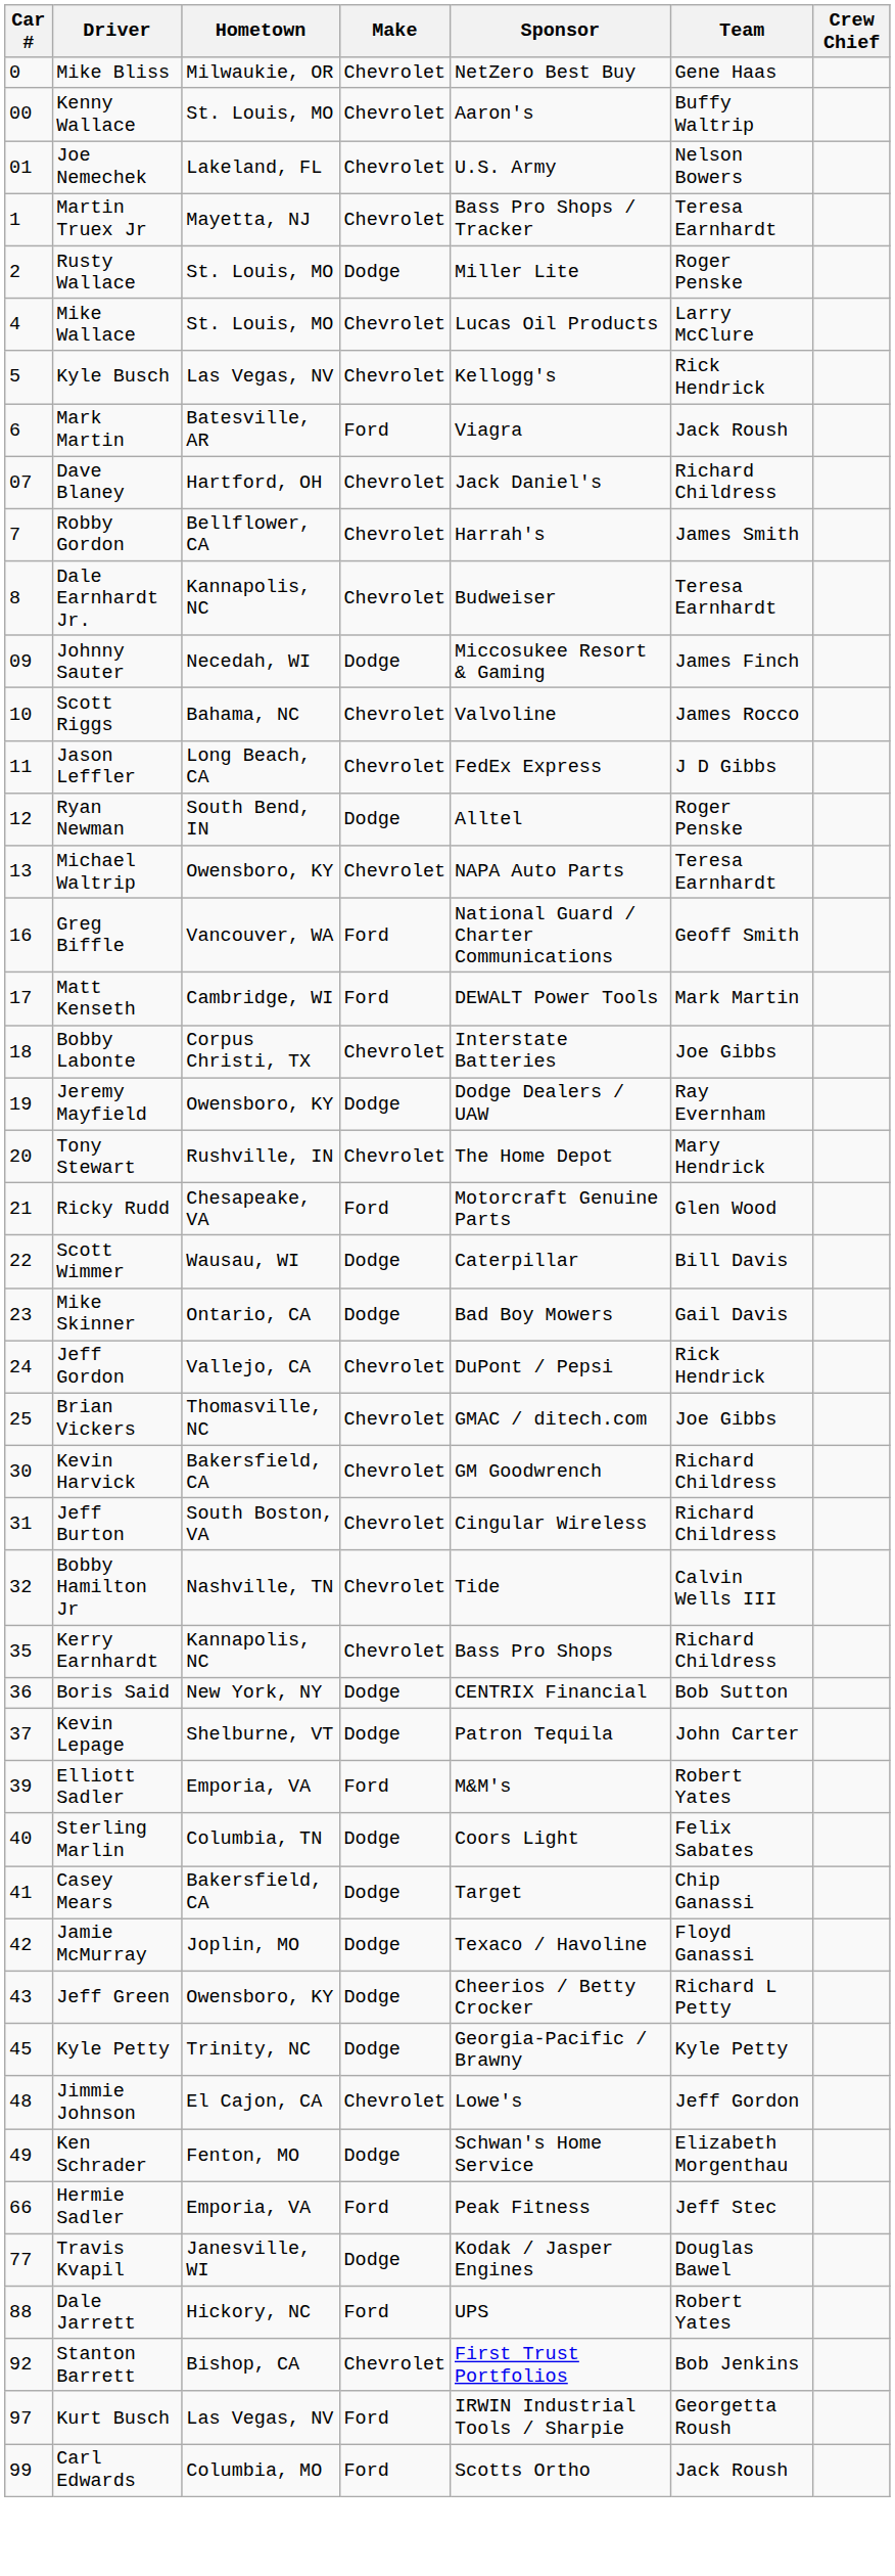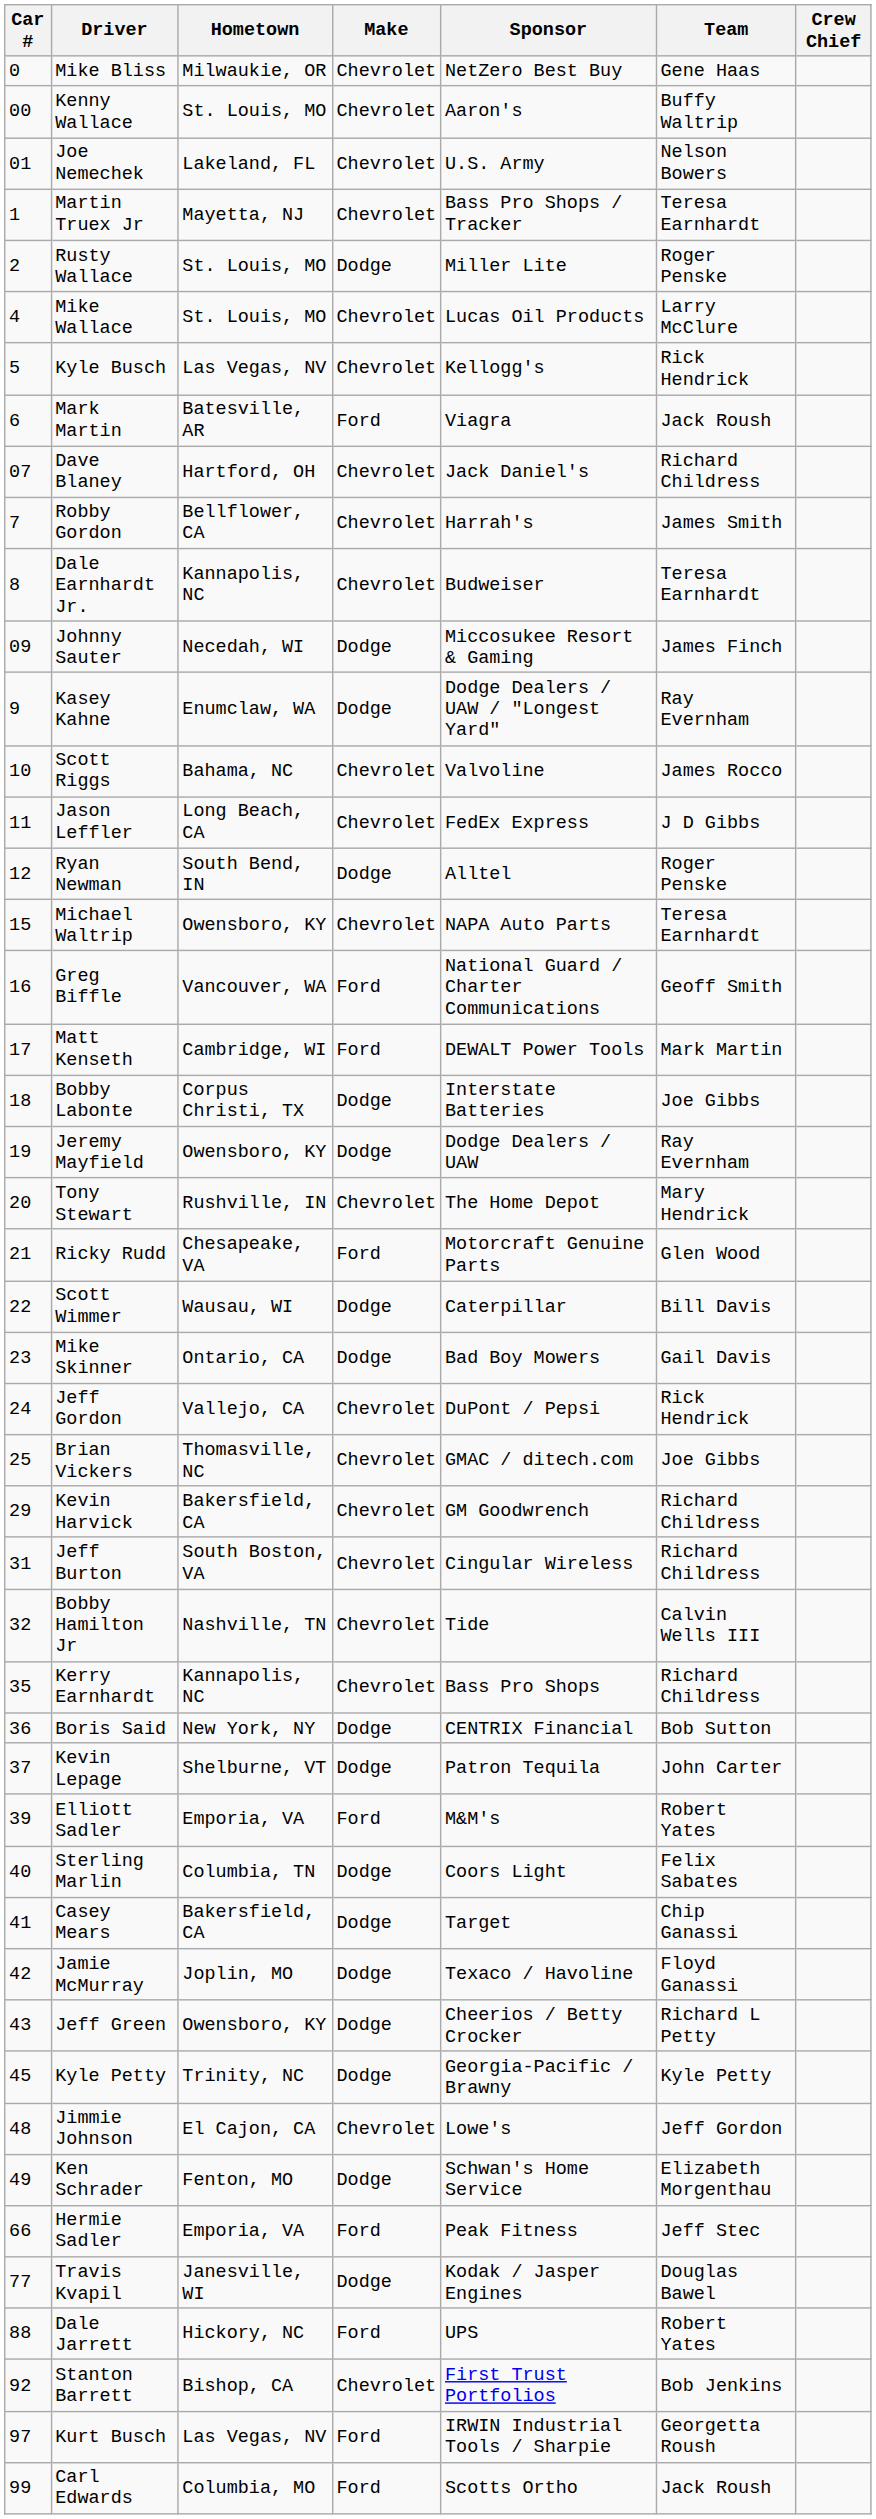+ row: 9 | Kasey Kahne | Enumclaw, WA | Dodge | Dodge Dealers / UAW / "Longest Yard" | Ray Evernham
Michael Waltrip | Car #: 13 -> 15
Bobby Labonte | Make: Chevrolet -> Dodge
Kevin Harvick | Car #: 30 -> 29
